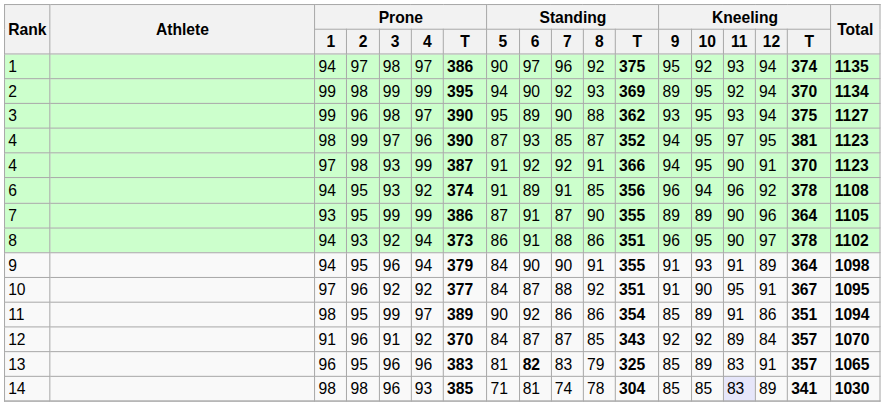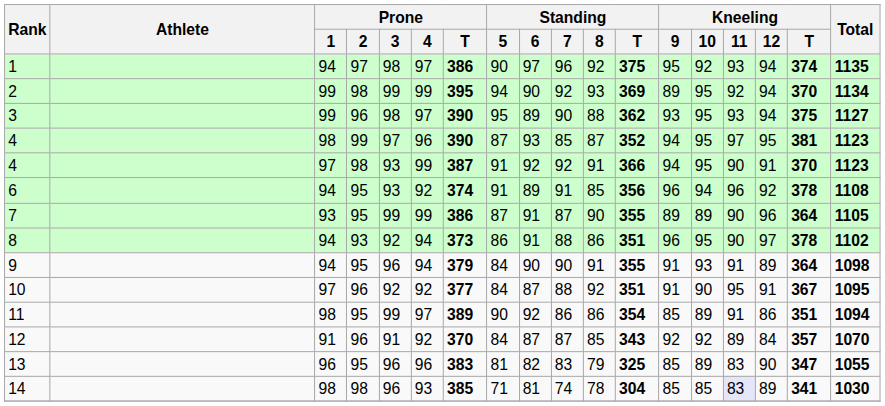13 | Standing / 6: bold -> normal
13 | Kneeling / 12: 91 -> 90
13 | Kneeling / T: 357 -> 347
13 | Total: 1065 -> 1055
